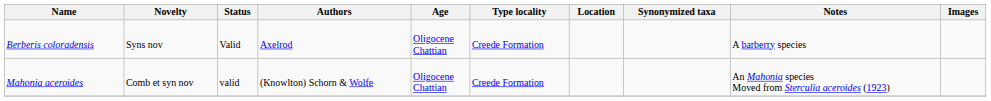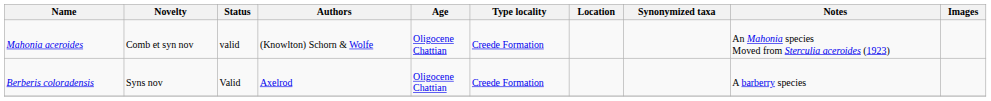rows swapped: Berberis coloradensis <-> Mahonia aceroides
